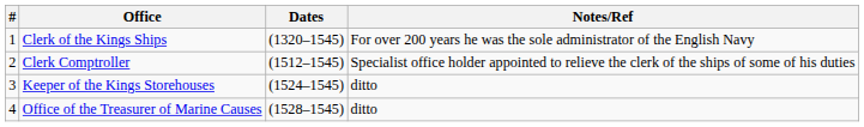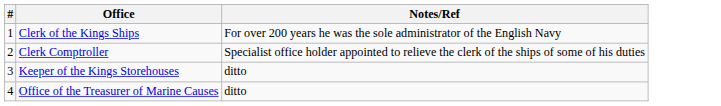- column: Dates | (1320–1545) | (1512–1545) | (1524–1545) | (1528–1545)
